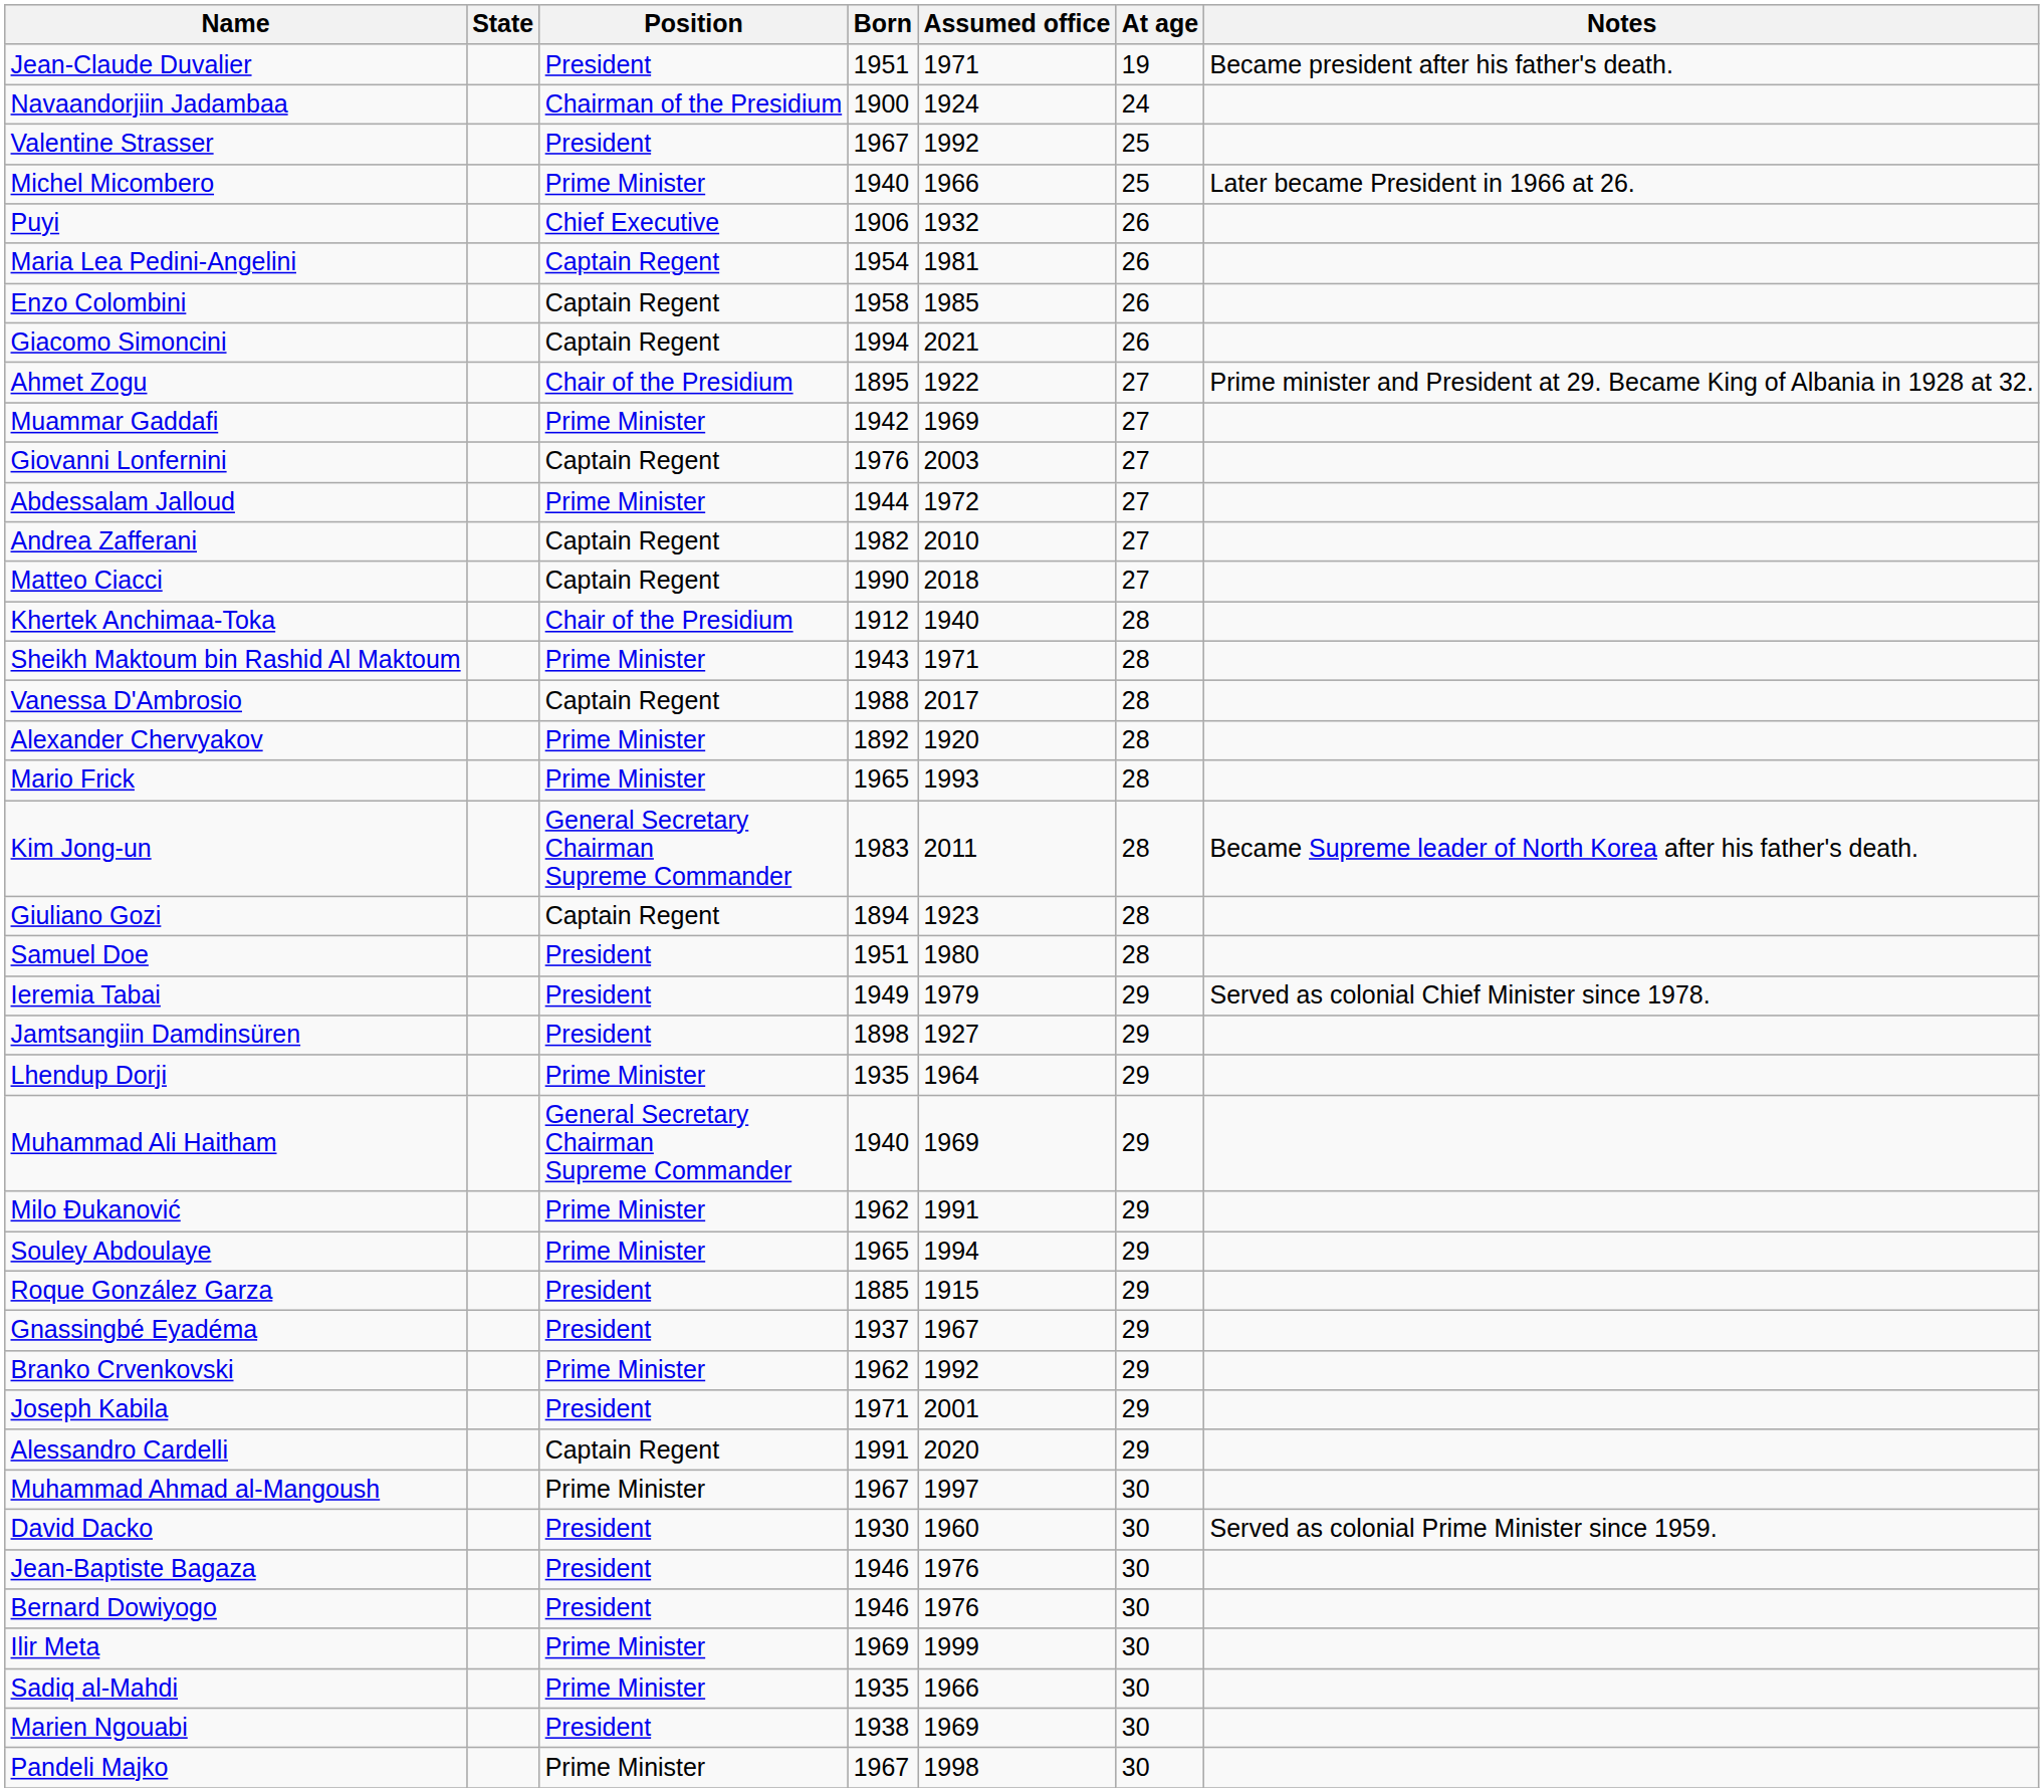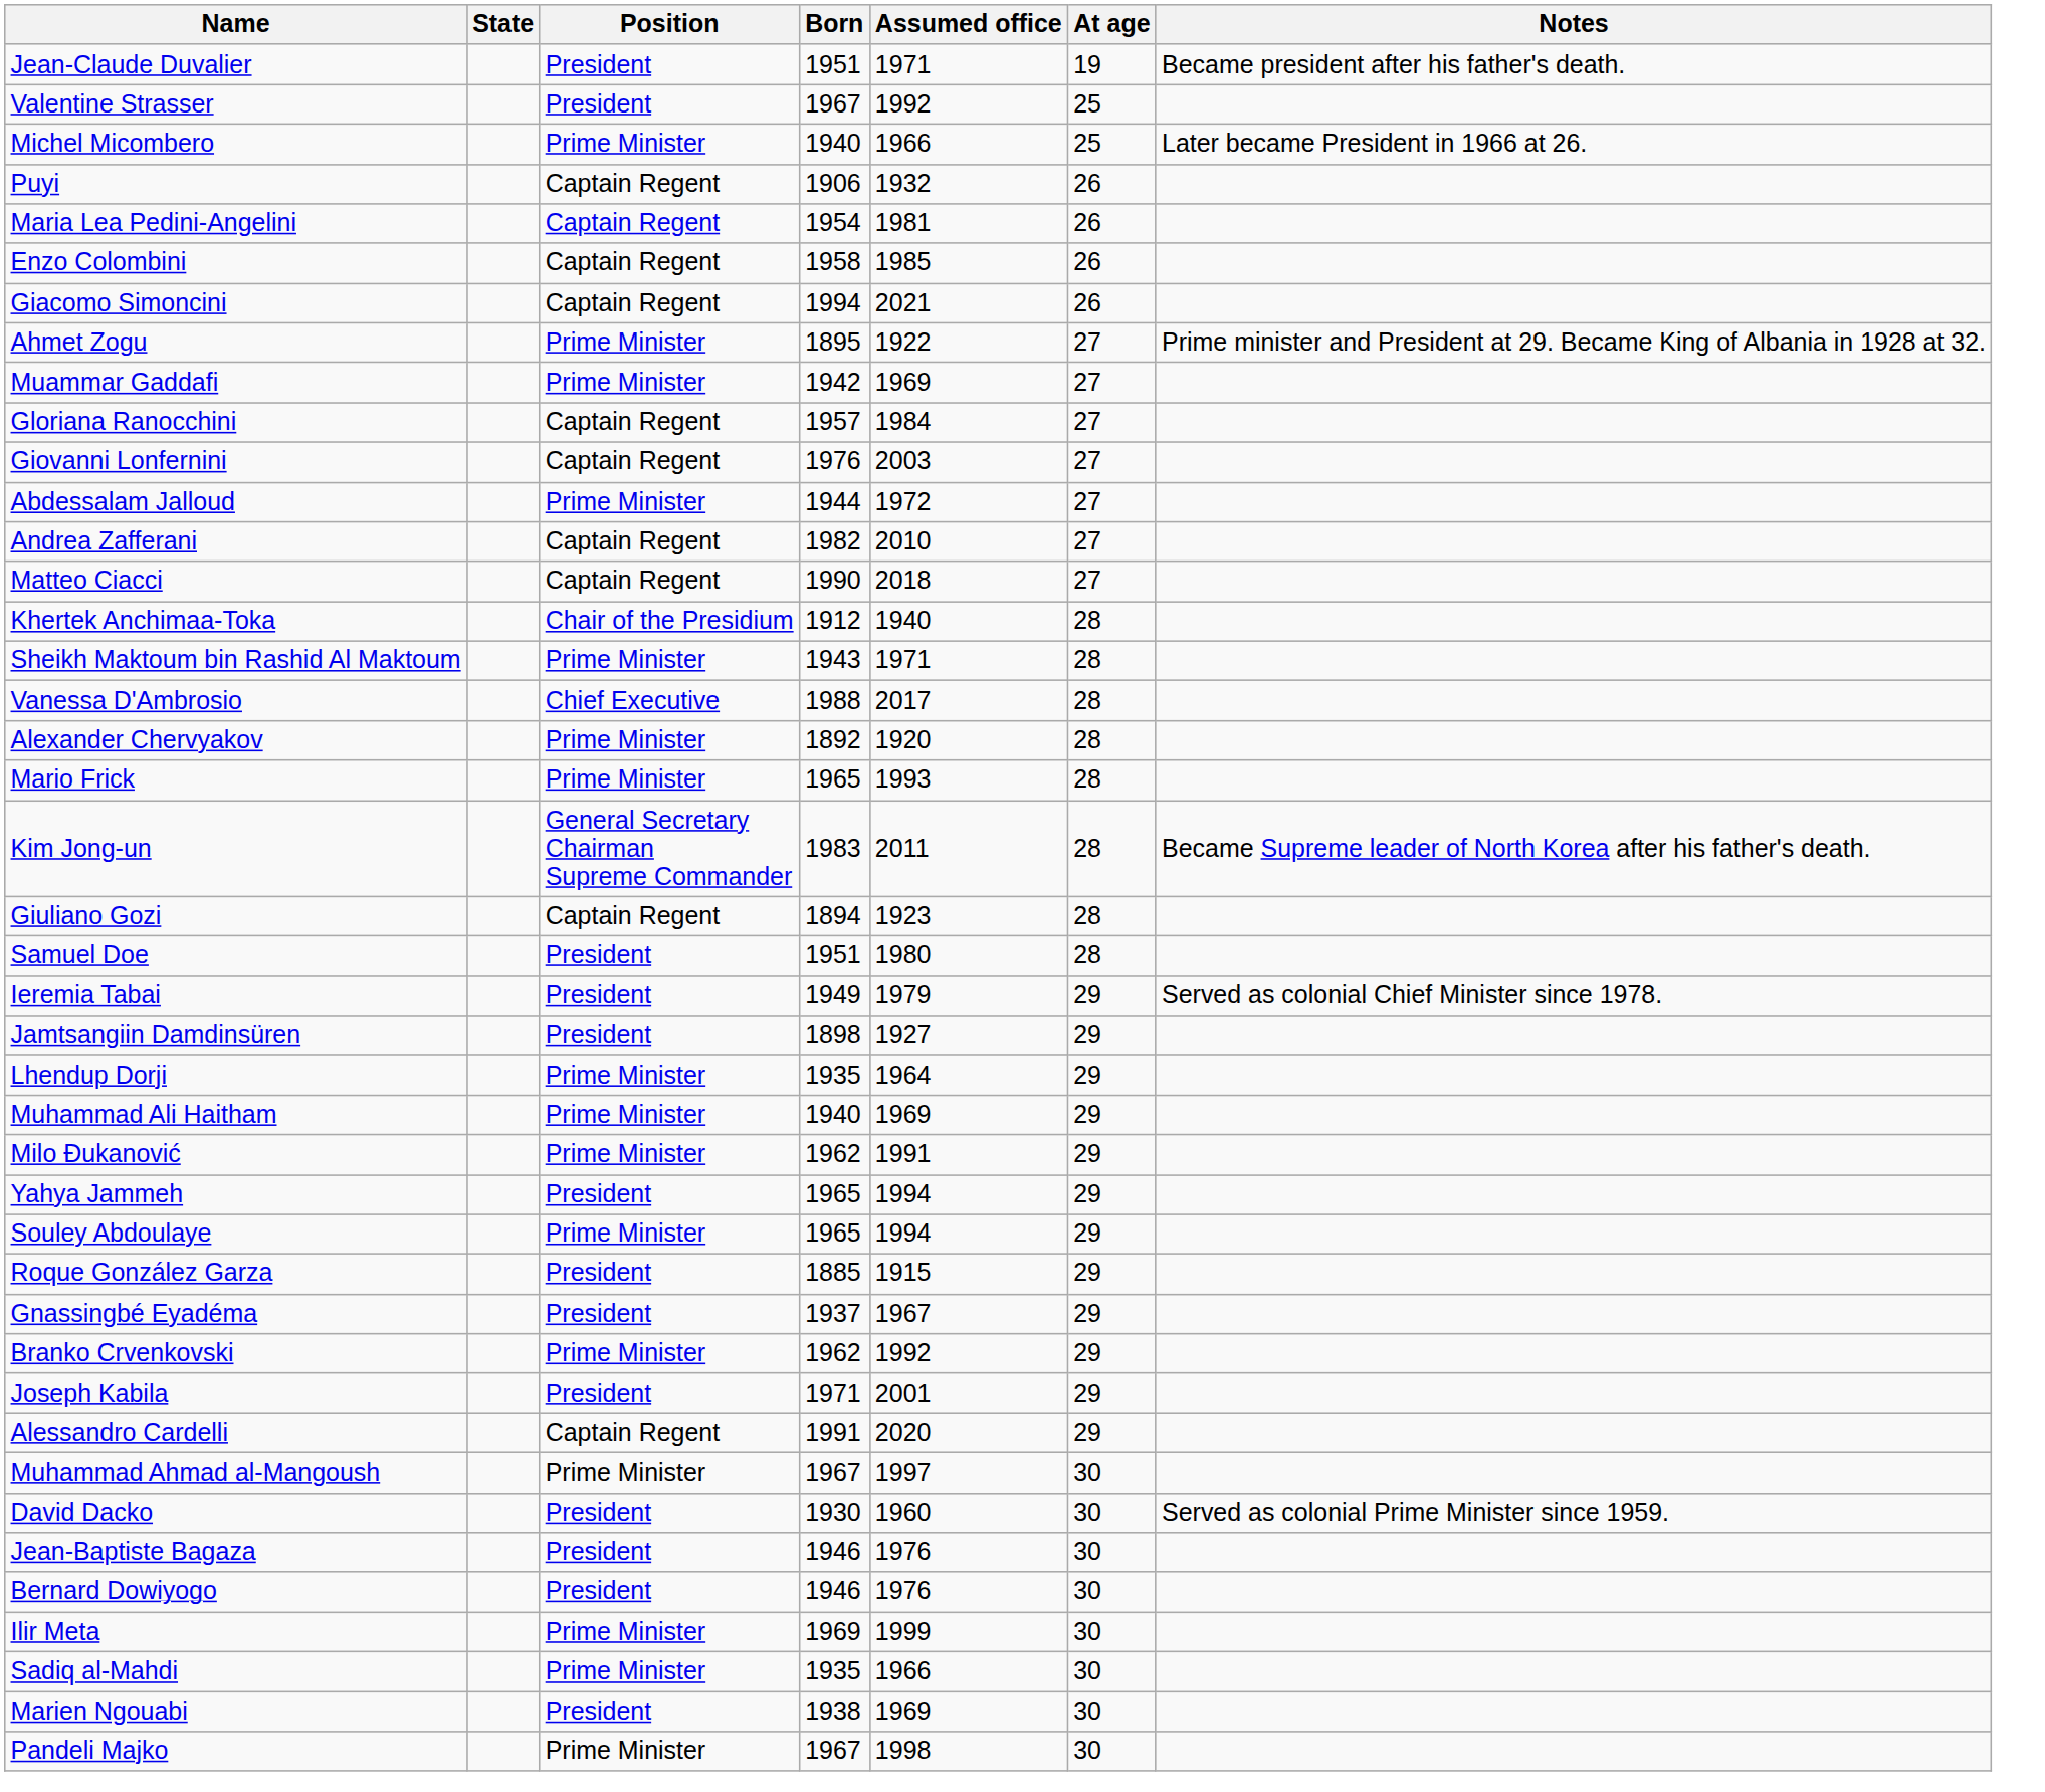- row: Navaandorjiin Jadambaa | Chairman of the Presidium | 1900 | 1924 | 24
Puyi | Position: Chief Executive -> Captain Regent
Ahmet Zogu | Position: Chair of the Presidium -> Prime Minister
+ row: Gloriana Ranocchini | Captain Regent | 1957 | 1984 | 27
Vanessa D'Ambrosio | Position: Captain Regent -> Chief Executive
Muhammad Ali Haitham | Position: General Secretary Chairman Supreme Commander -> Prime Minister
+ row: Yahya Jammeh | President | 1965 | 1994 | 29
